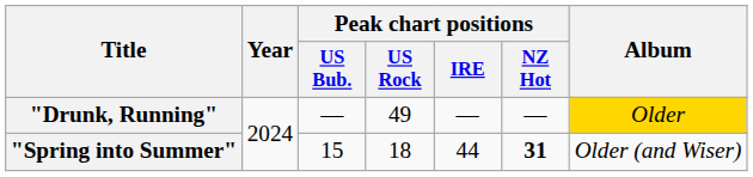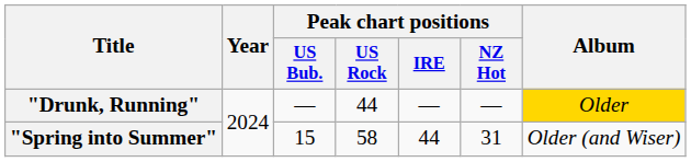"Drunk, Running" | Peak chart positions / US Rock: 49 -> 44
"Spring into Summer" | Peak chart positions / US Rock: 18 -> 58
"Spring into Summer" | Peak chart positions / NZ Hot: bold -> normal
